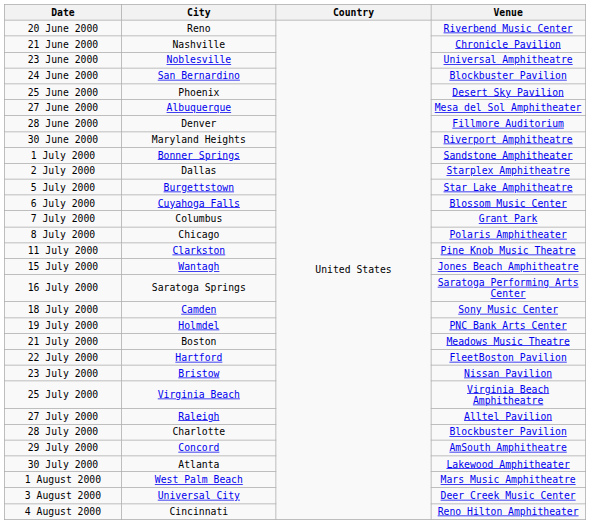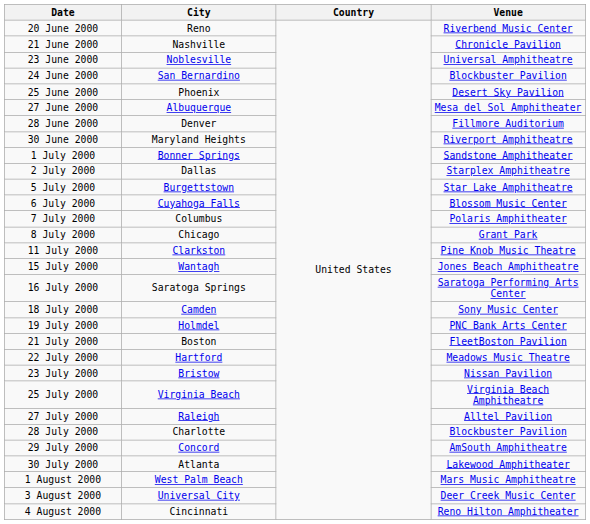7 July 2000 | Venue: Grant Park -> Polaris Amphitheater
8 July 2000 | Venue: Polaris Amphitheater -> Grant Park
21 July 2000 | Venue: Meadows Music Theatre -> FleetBoston Pavilion
22 July 2000 | Venue: FleetBoston Pavilion -> Meadows Music Theatre
